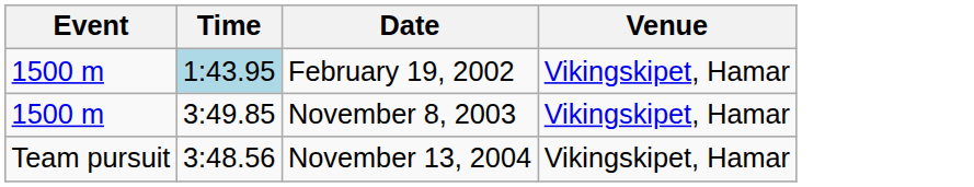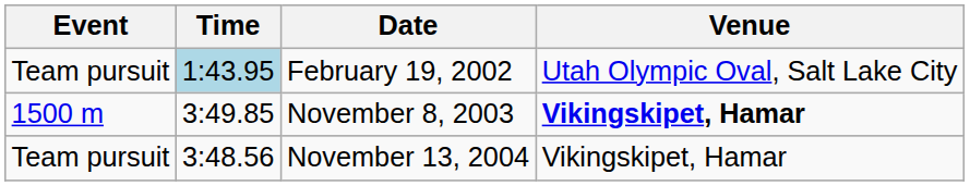February 19, 2002 | Event: 1500 m -> Team pursuit
February 19, 2002 | Venue: Vikingskipet, Hamar -> Utah Olympic Oval, Salt Lake City
November 8, 2003 | Venue: normal -> bold
